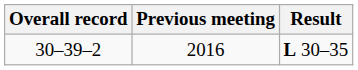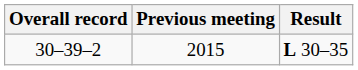30–39–2 | Previous meeting: 2016 -> 2015
